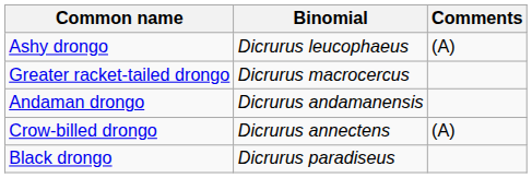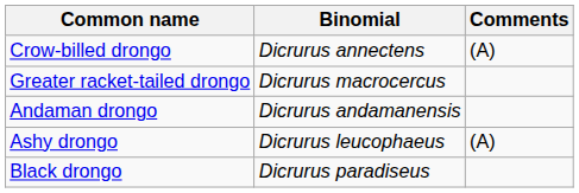rows swapped: Crow-billed drongo <-> Ashy drongo
